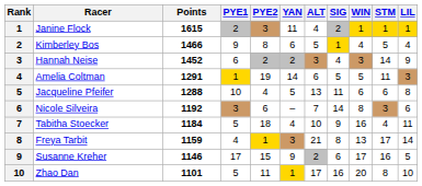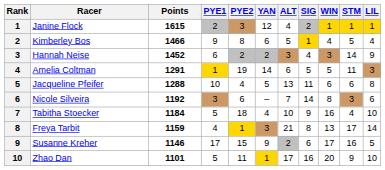Janine Flock | YAN: 11 -> 12
Tabitha Stoecker | LIL: 11 -> 10
Zhao Dan | STM: 8 -> 9
